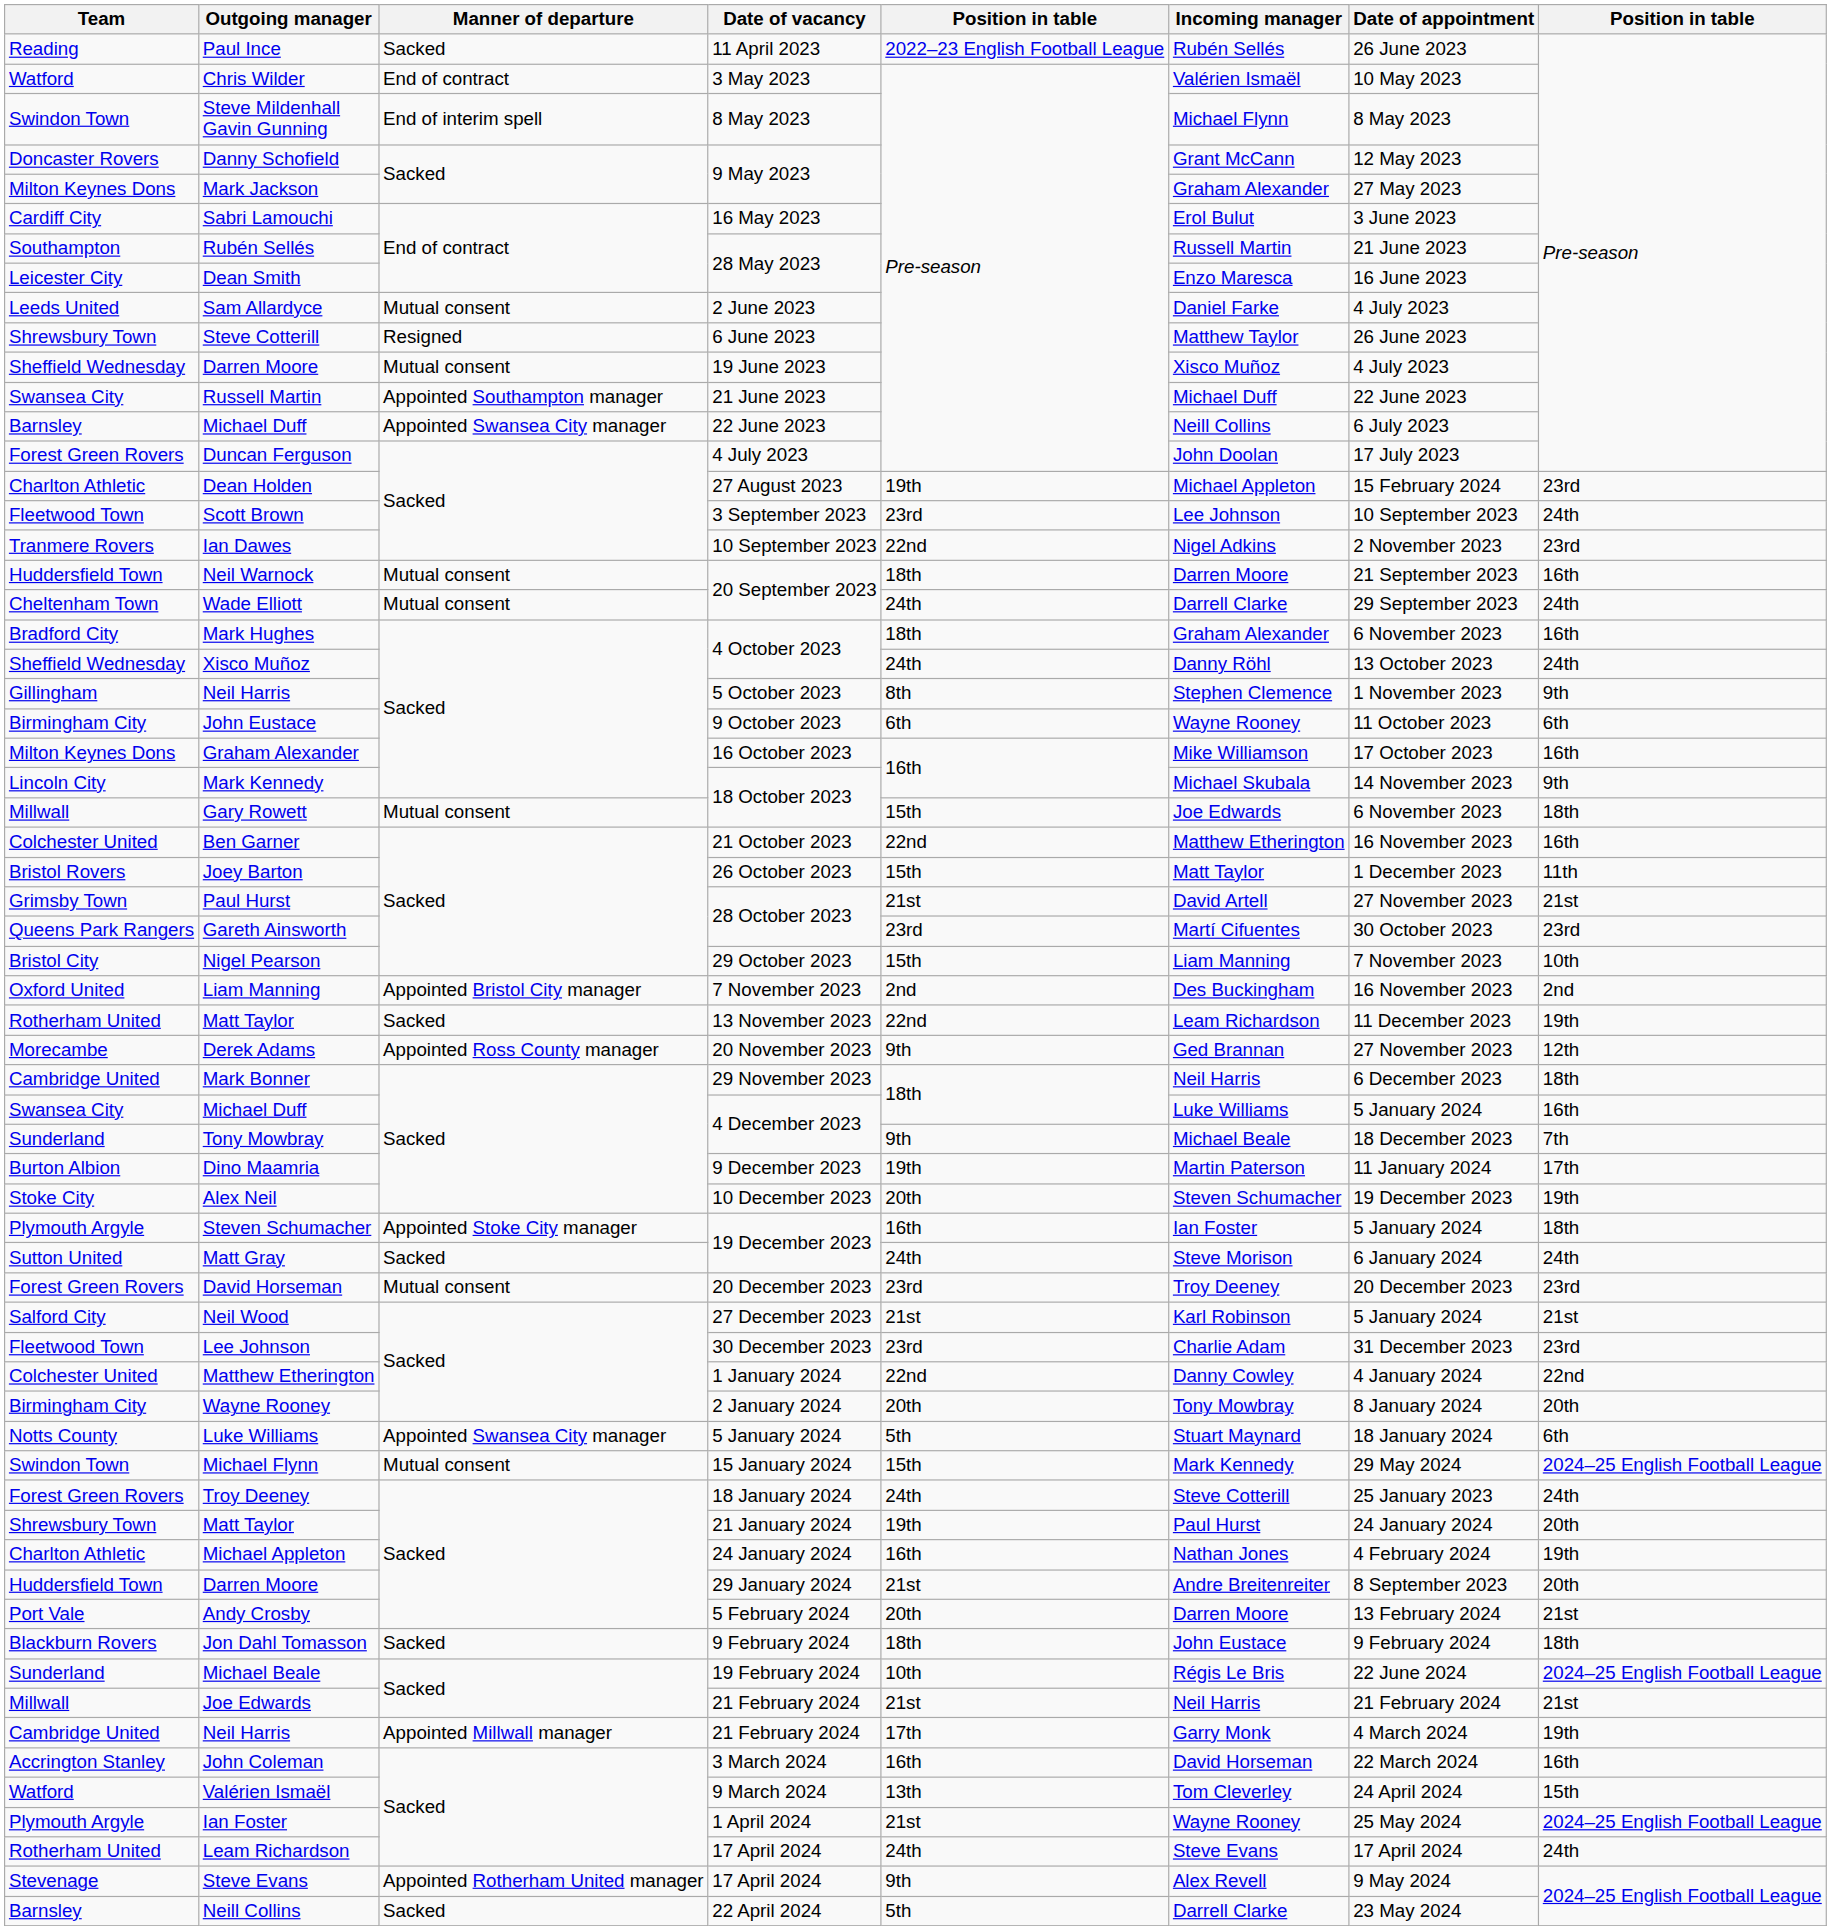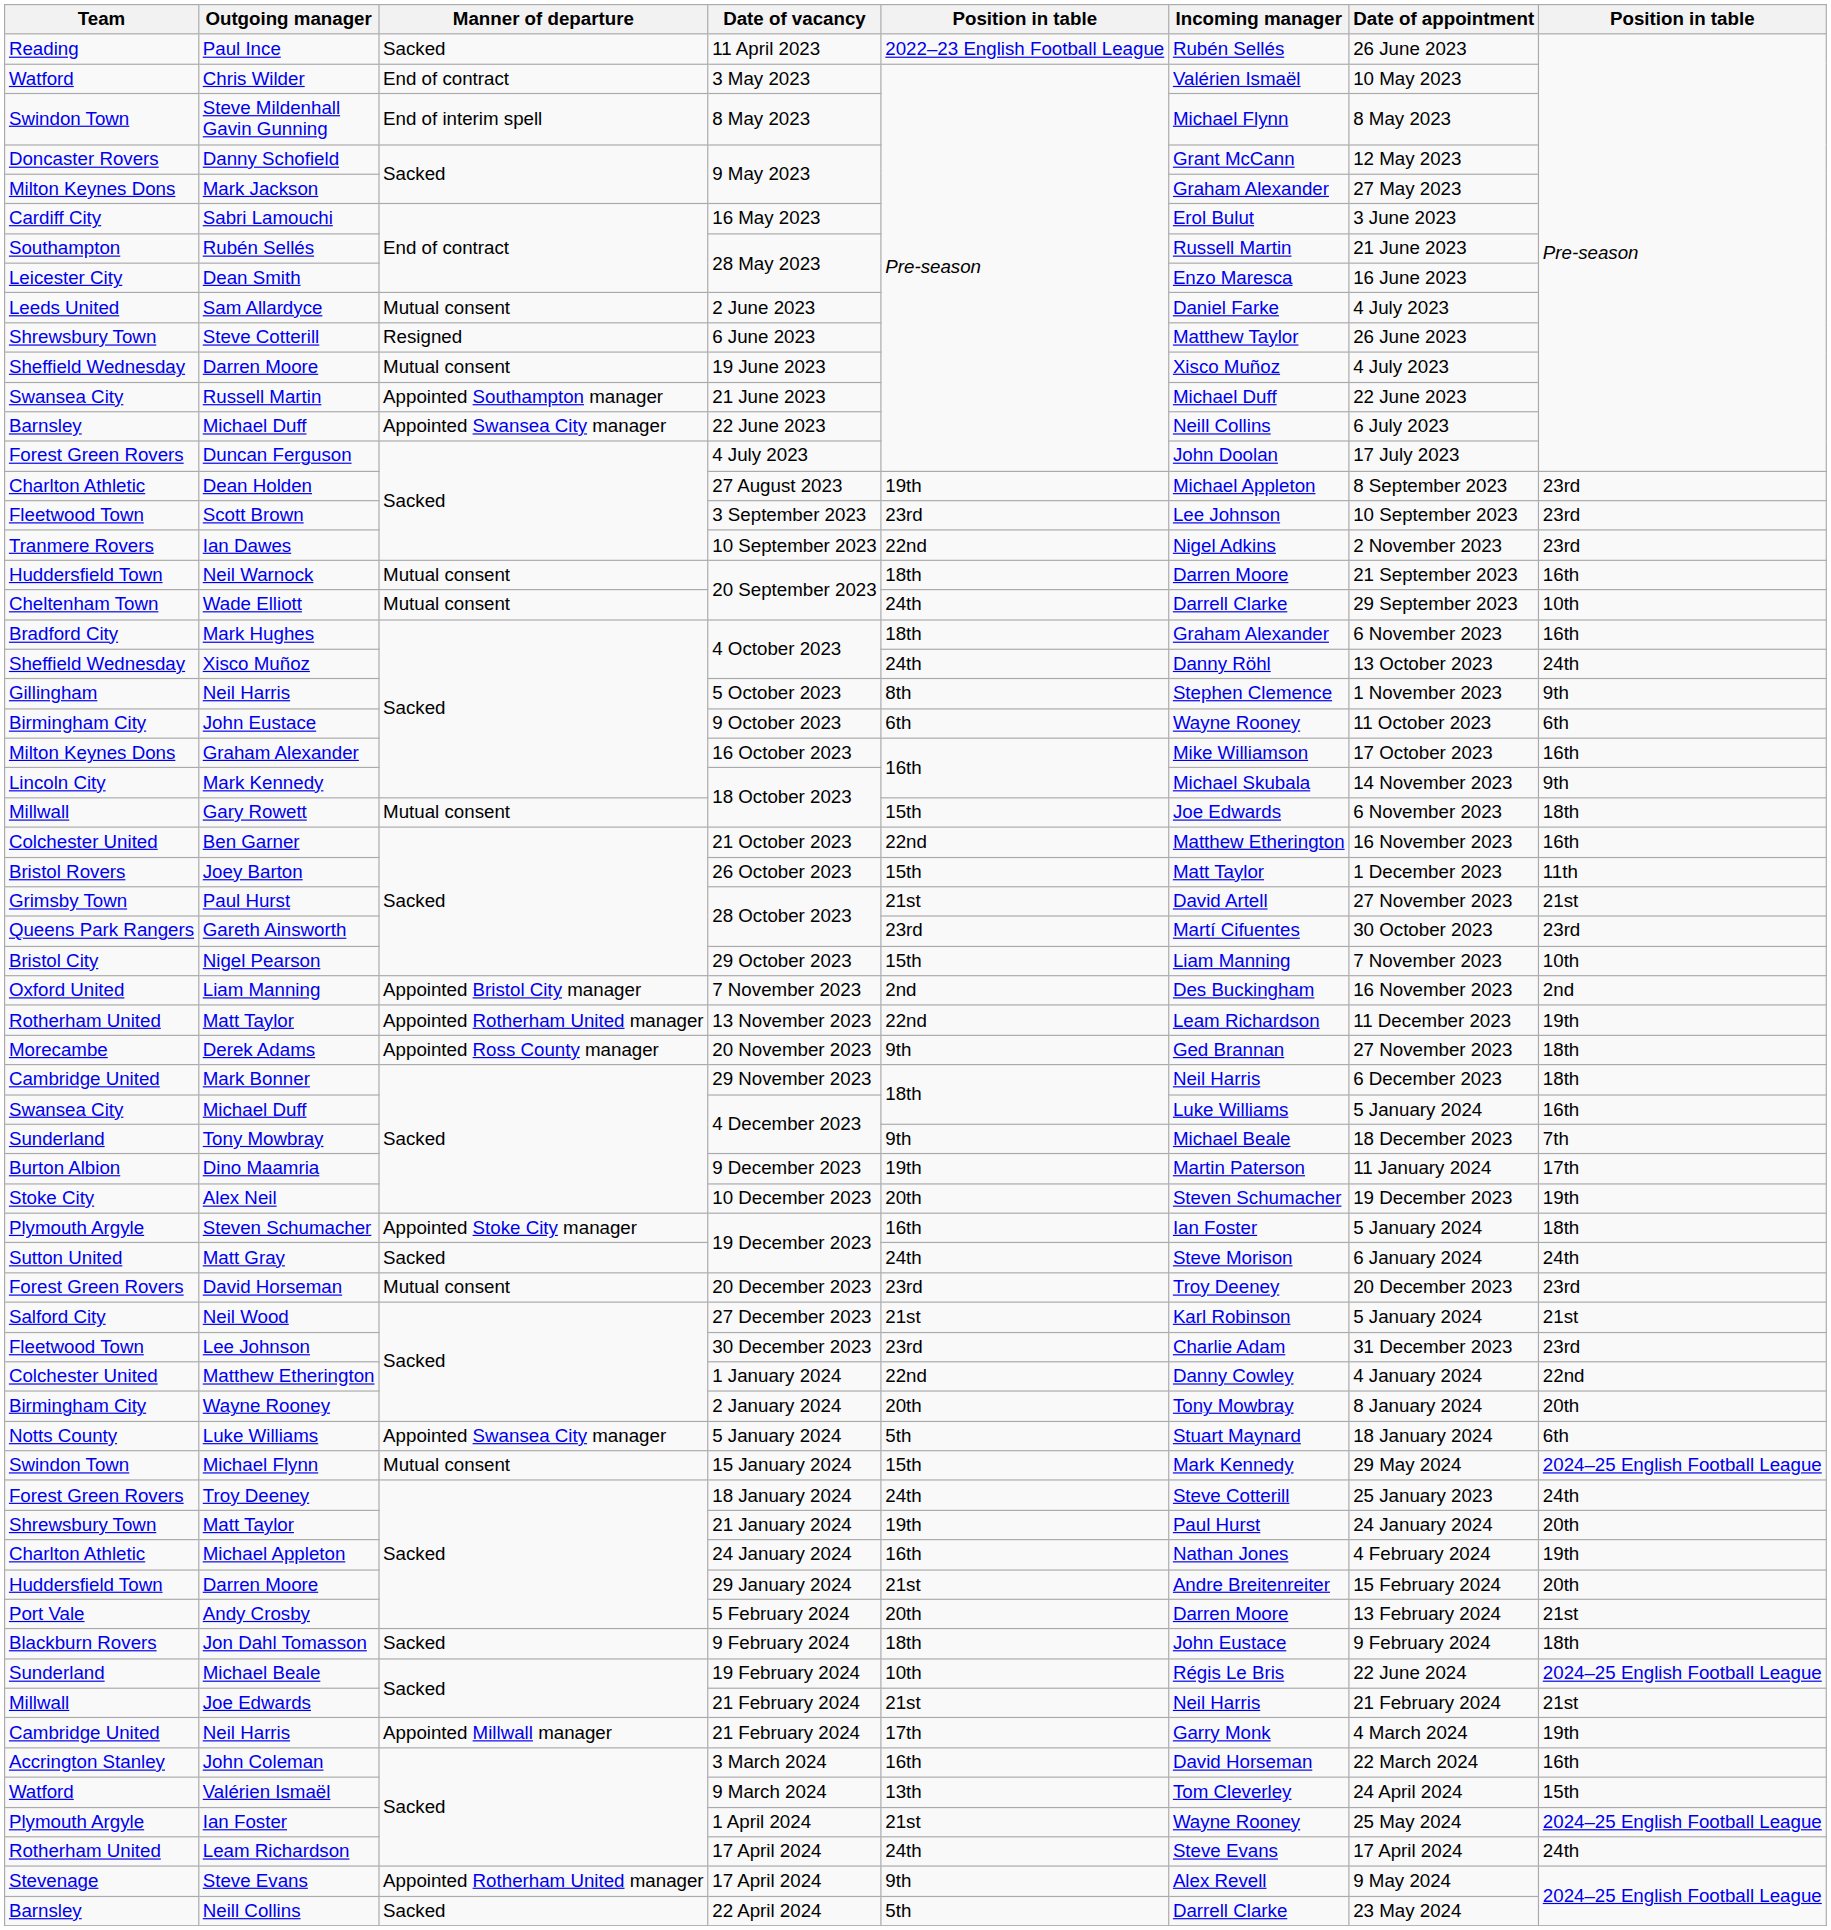Dean Holden | Date of appointment: 15 February 2024 -> 8 September 2023
Scott Brown | column 8: 24th -> 23rd
Wade Elliott | column 8: 24th -> 10th
Matt Taylor / 13 November 2023 | Manner of departure: Sacked -> Appointed Rotherham United manager
Derek Adams | column 8: 12th -> 18th
Darren Moore / 29 January 2024 | Date of appointment: 8 September 2023 -> 15 February 2024
